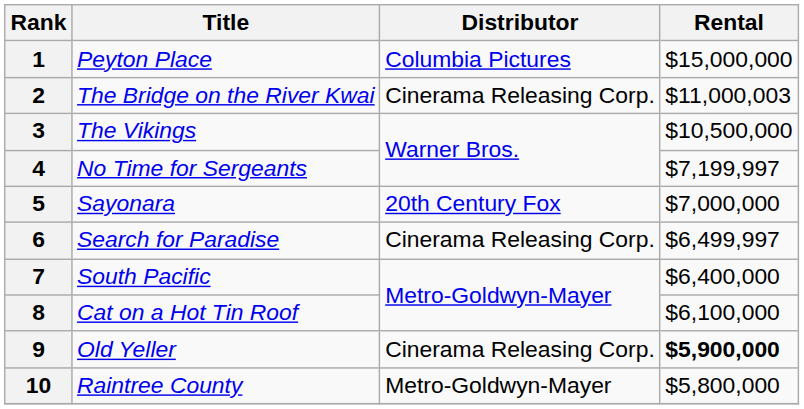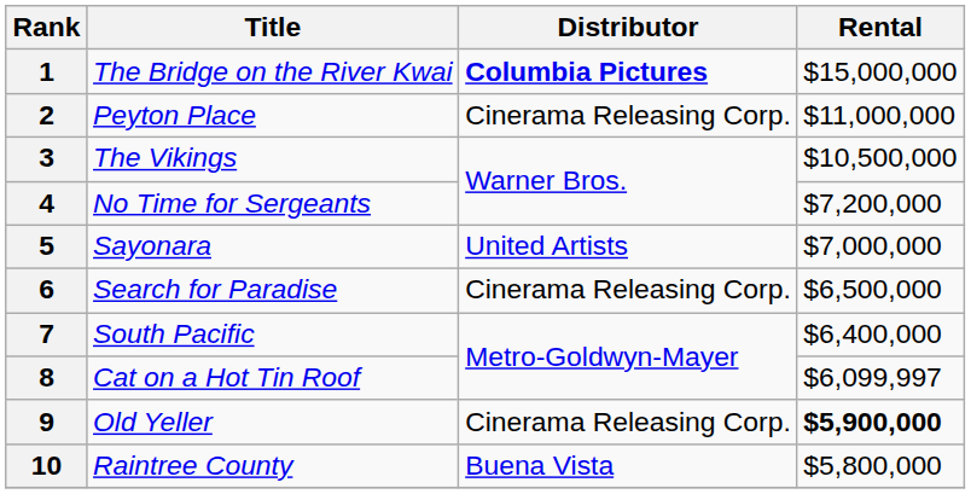1 | Title: Peyton Place -> The Bridge on the River Kwai
1 | Distributor: normal -> bold
2 | Title: The Bridge on the River Kwai -> Peyton Place
2 | Rental: $11,000,003 -> $11,000,000
4 | Rental: $7,199,997 -> $7,200,000
5 | Distributor: 20th Century Fox -> United Artists
6 | Rental: $6,499,997 -> $6,500,000
8 | Rental: $6,100,000 -> $6,099,997
10 | Distributor: Metro-Goldwyn-Mayer -> Buena Vista
